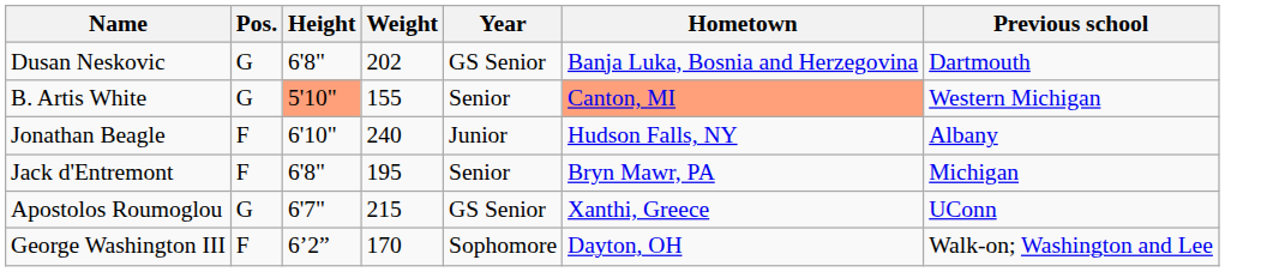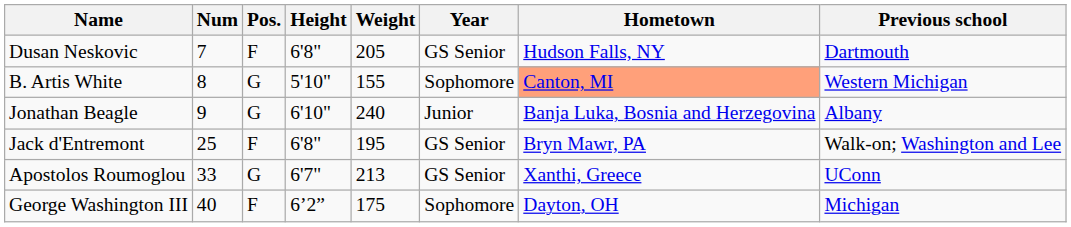+ column: Num | 7 | 8 | 9 | 25 | 33 | 40
Dusan Neskovic | Pos.: G -> F
Dusan Neskovic | Weight: 202 -> 205
Dusan Neskovic | Hometown: Banja Luka, Bosnia and Herzegovina -> Hudson Falls, NY
B. Artis White | Height: lightsalmon background -> no background
B. Artis White | Year: Senior -> Sophomore
Jonathan Beagle | Pos.: F -> G
Jonathan Beagle | Hometown: Hudson Falls, NY -> Banja Luka, Bosnia and Herzegovina
Jack d'Entremont | Year: Senior -> GS Senior
Jack d'Entremont | Previous school: Michigan -> Walk-on; Washington and Lee
Apostolos Roumoglou | Weight: 215 -> 213
George Washington III | Weight: 170 -> 175
George Washington III | Previous school: Walk-on; Washington and Lee -> Michigan
